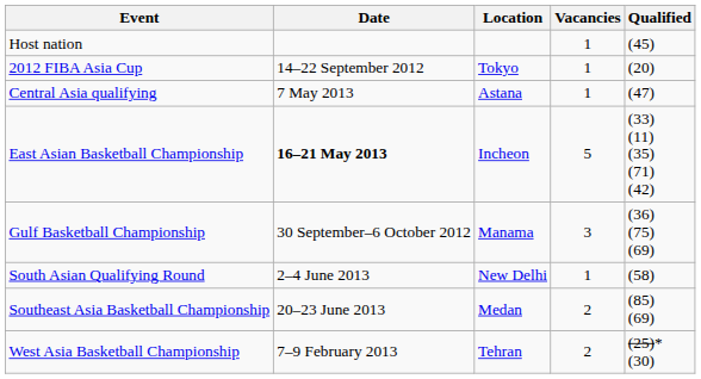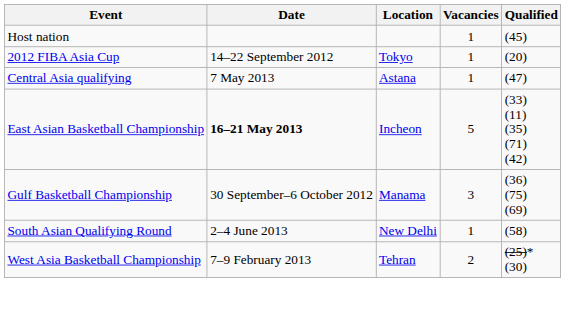- row: Southeast Asia Basketball Championship | 20–23 June 2013 | Medan | 2 | (85) (69)
